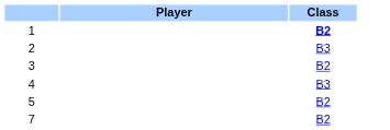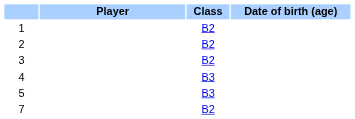+ column: Date of birth (age)
1 | Class: bold -> normal
2 | Class: B3 -> B2
5 | Class: B2 -> B3
